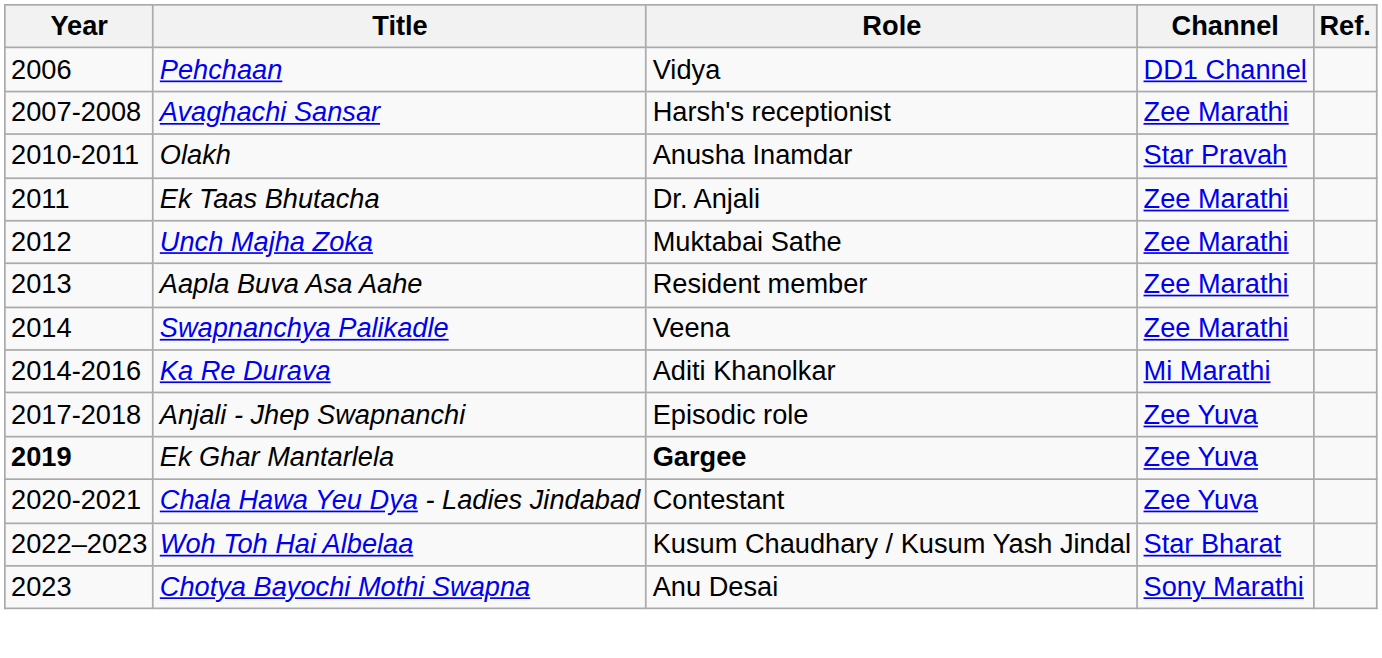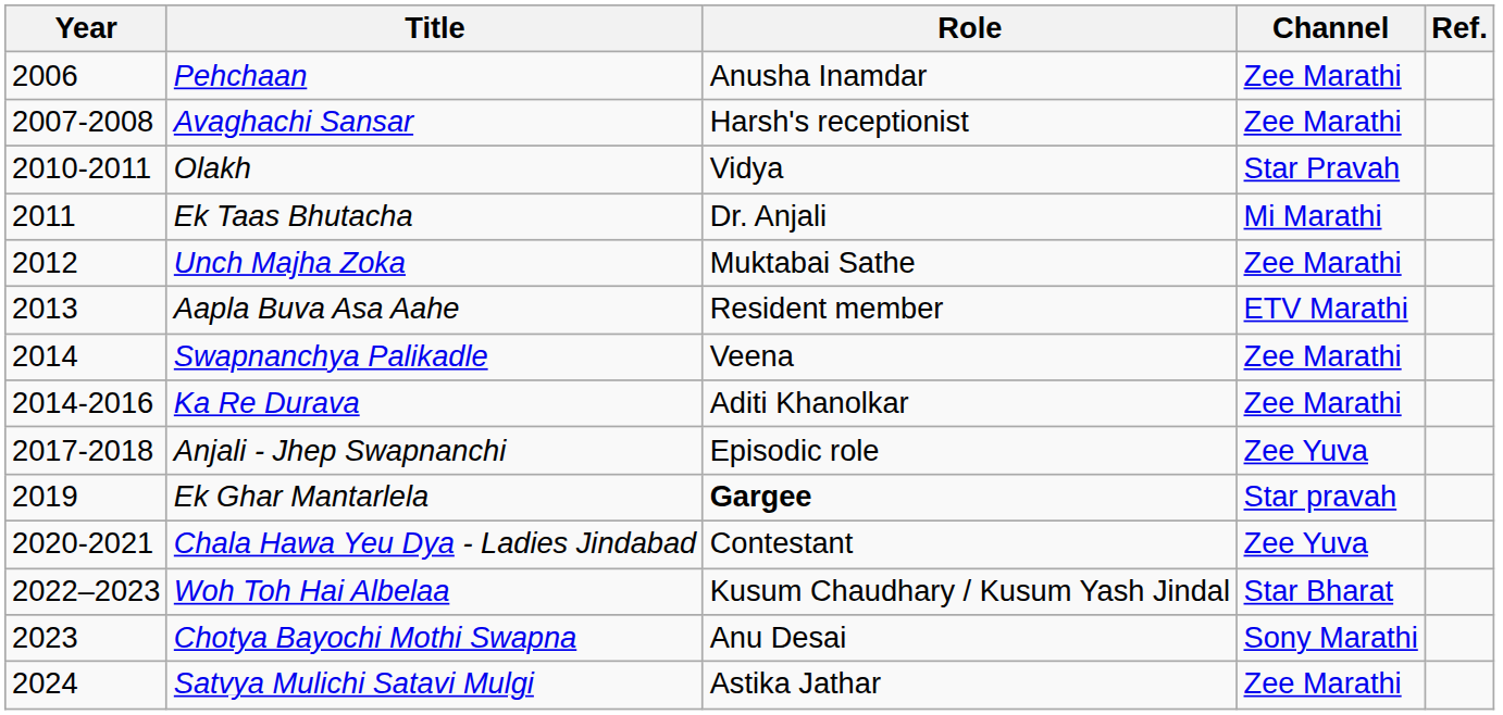Pehchaan | Role: Vidya -> Anusha Inamdar
Pehchaan | Channel: DD1 Channel -> Zee Marathi
Olakh | Role: Anusha Inamdar -> Vidya
Ek Taas Bhutacha | Channel: Zee Marathi -> Mi Marathi
Aapla Buva Asa Aahe | Channel: Zee Marathi -> ETV Marathi
Ka Re Durava | Channel: Mi Marathi -> Zee Marathi
Ek Ghar Mantarlela | Year: bold -> normal
Ek Ghar Mantarlela | Channel: Zee Yuva -> Star pravah
+ row: 2024 | Satvya Mulichi Satavi Mulgi | Astika Jathar | Zee Marathi
